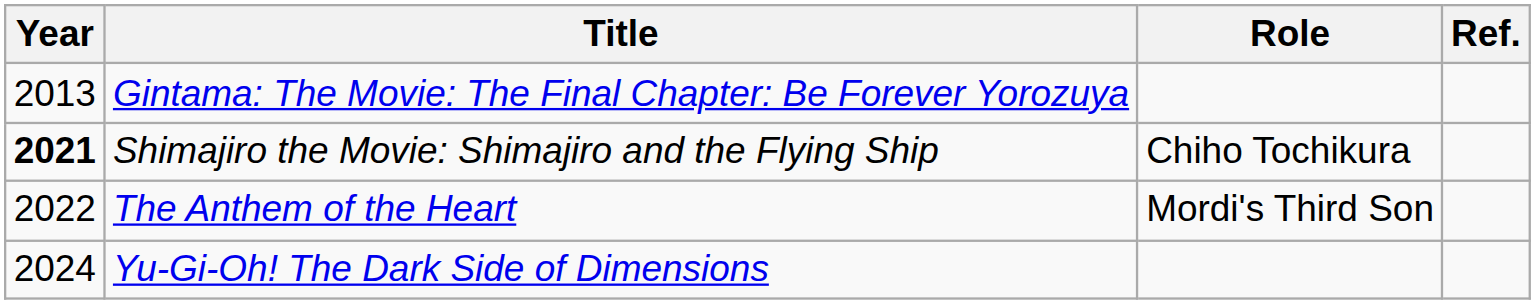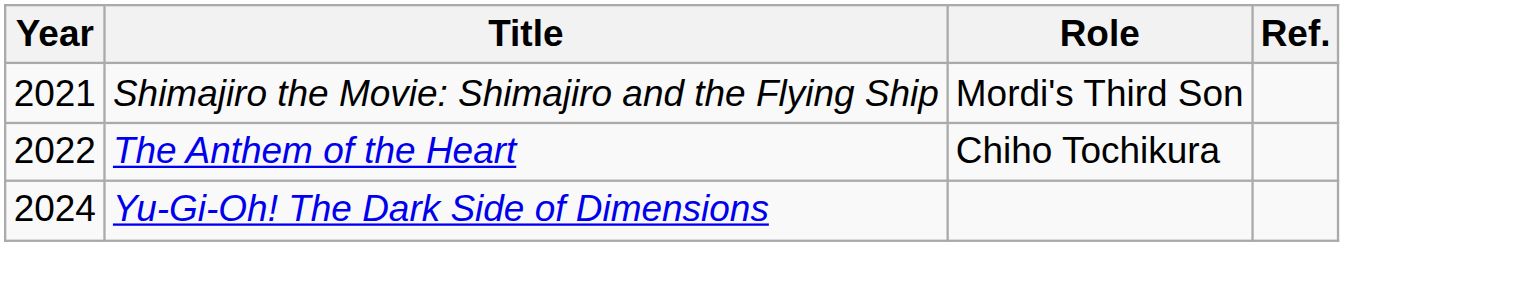- row: 2013 | Gintama: The Movie: The Final Chapter: Be Forever Yorozuya
Shimajiro the Movie: Shimajiro and the Flying Ship | Year: bold -> normal
Shimajiro the Movie: Shimajiro and the Flying Ship | Role: Chiho Tochikura -> Mordi's Third Son
The Anthem of the Heart | Role: Mordi's Third Son -> Chiho Tochikura
